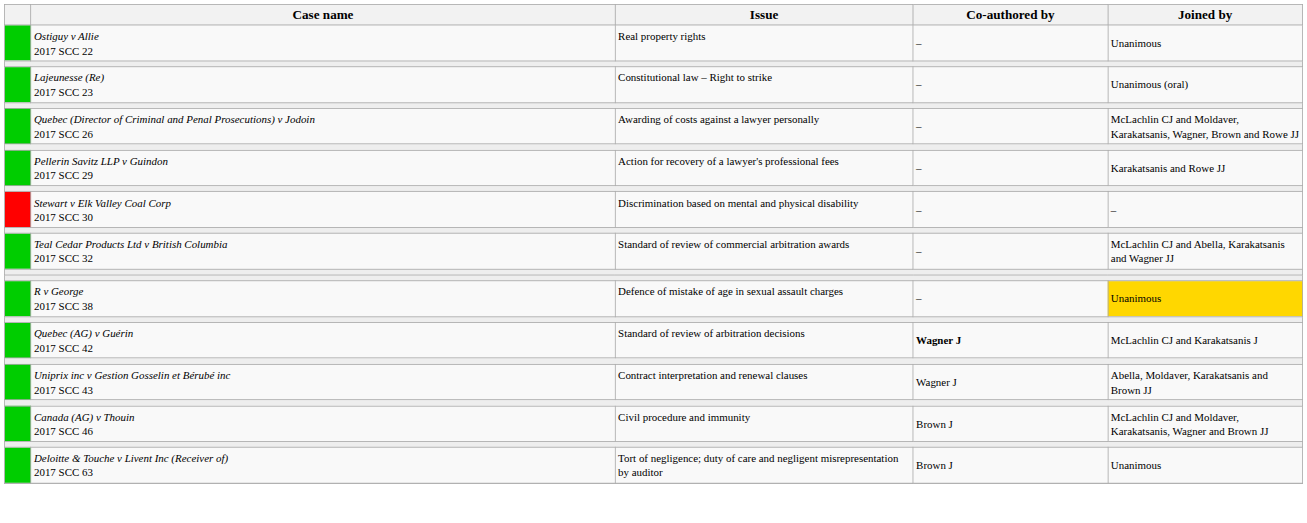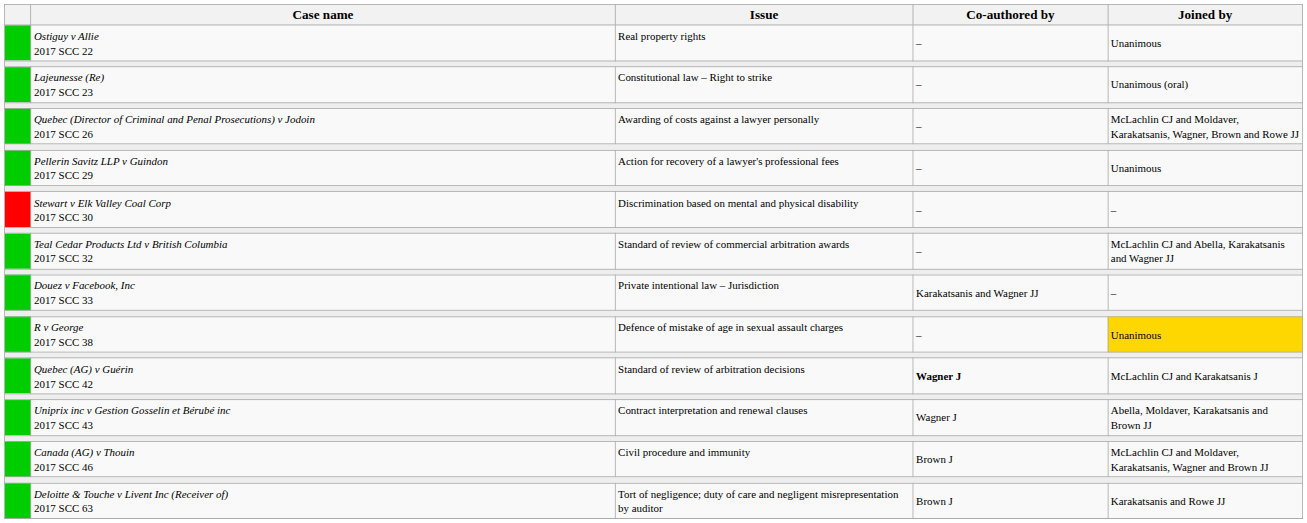Pellerin Savitz LLP v Guindon 2017 SCC 29 | Joined by: Karakatsanis and Rowe JJ -> Unanimous
+ row: Douez v Facebook, Inc 2017 SCC 33 | Private intentional law – Jurisdiction | Karakatsanis and Wagner JJ | –
Deloitte & Touche v Livent Inc (Receiver of) 2017 SCC 63 | Joined by: Unanimous -> Karakatsanis and Rowe JJ
